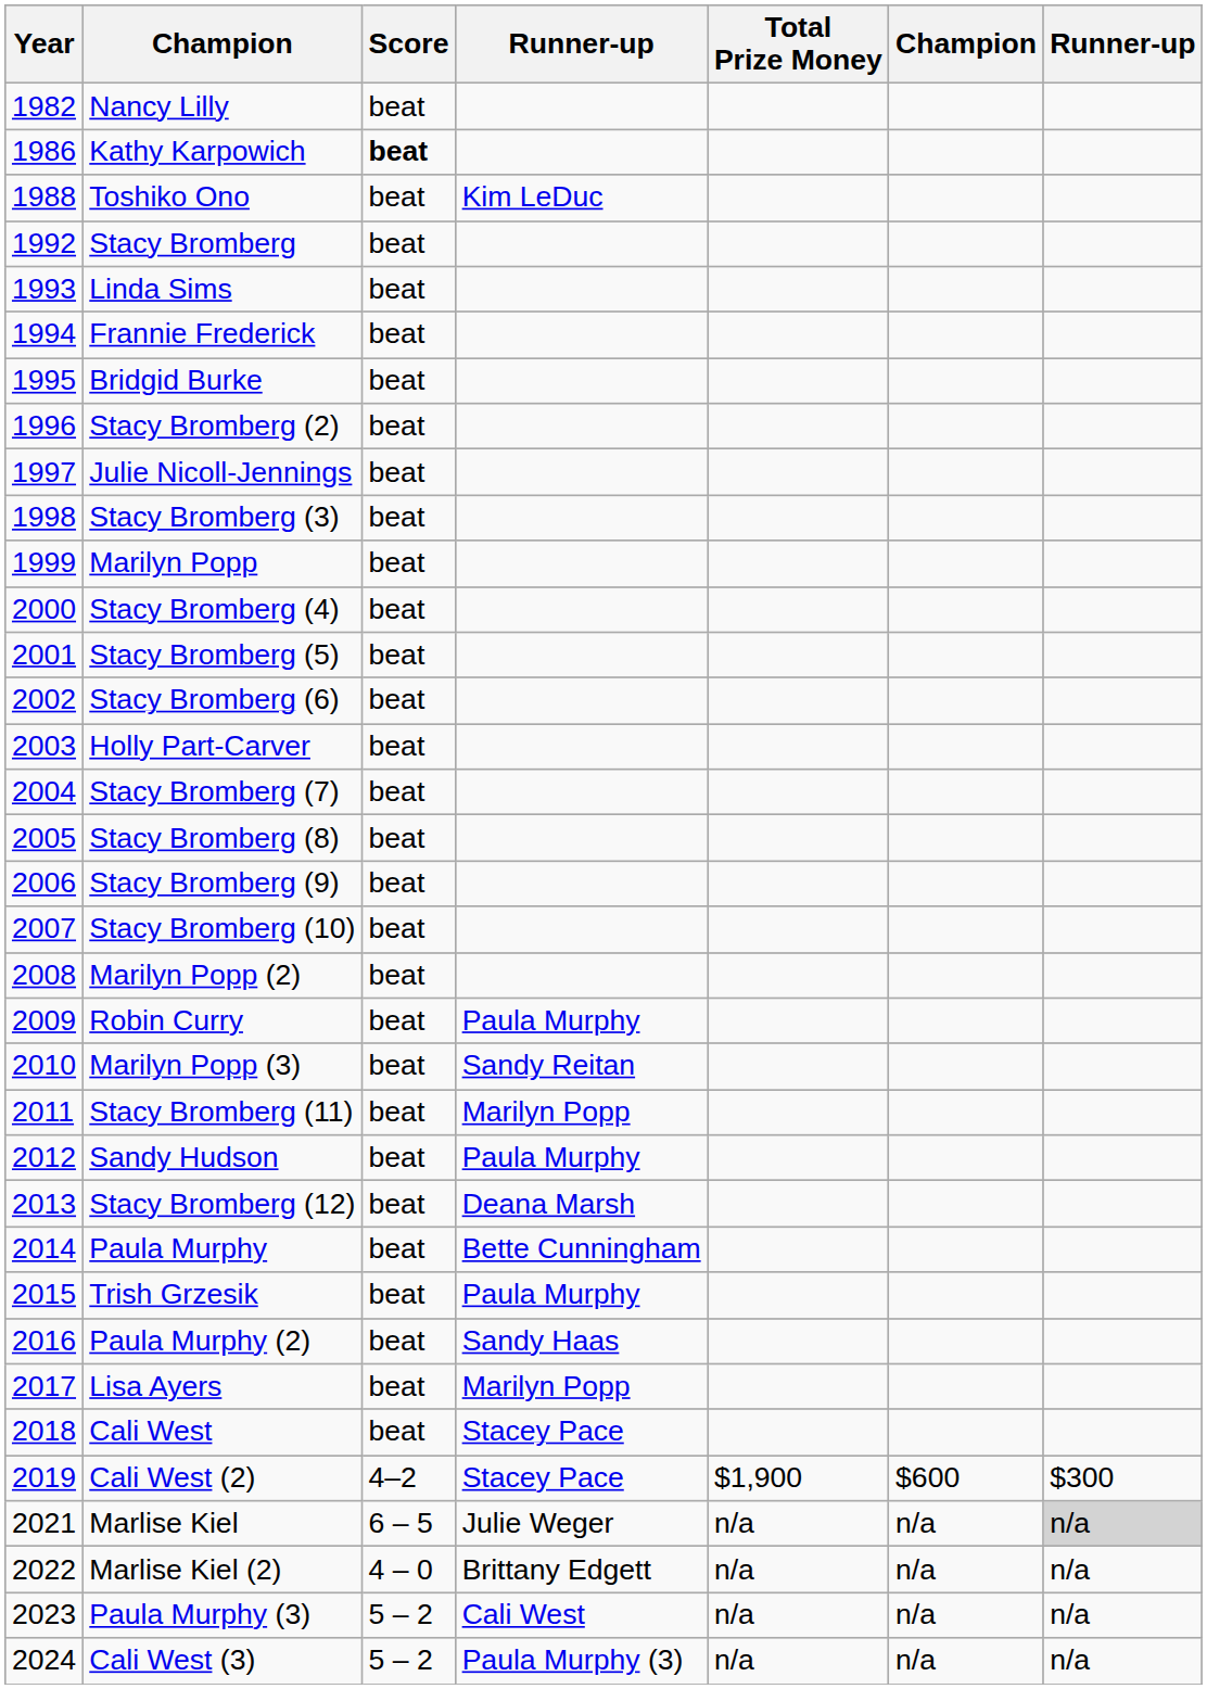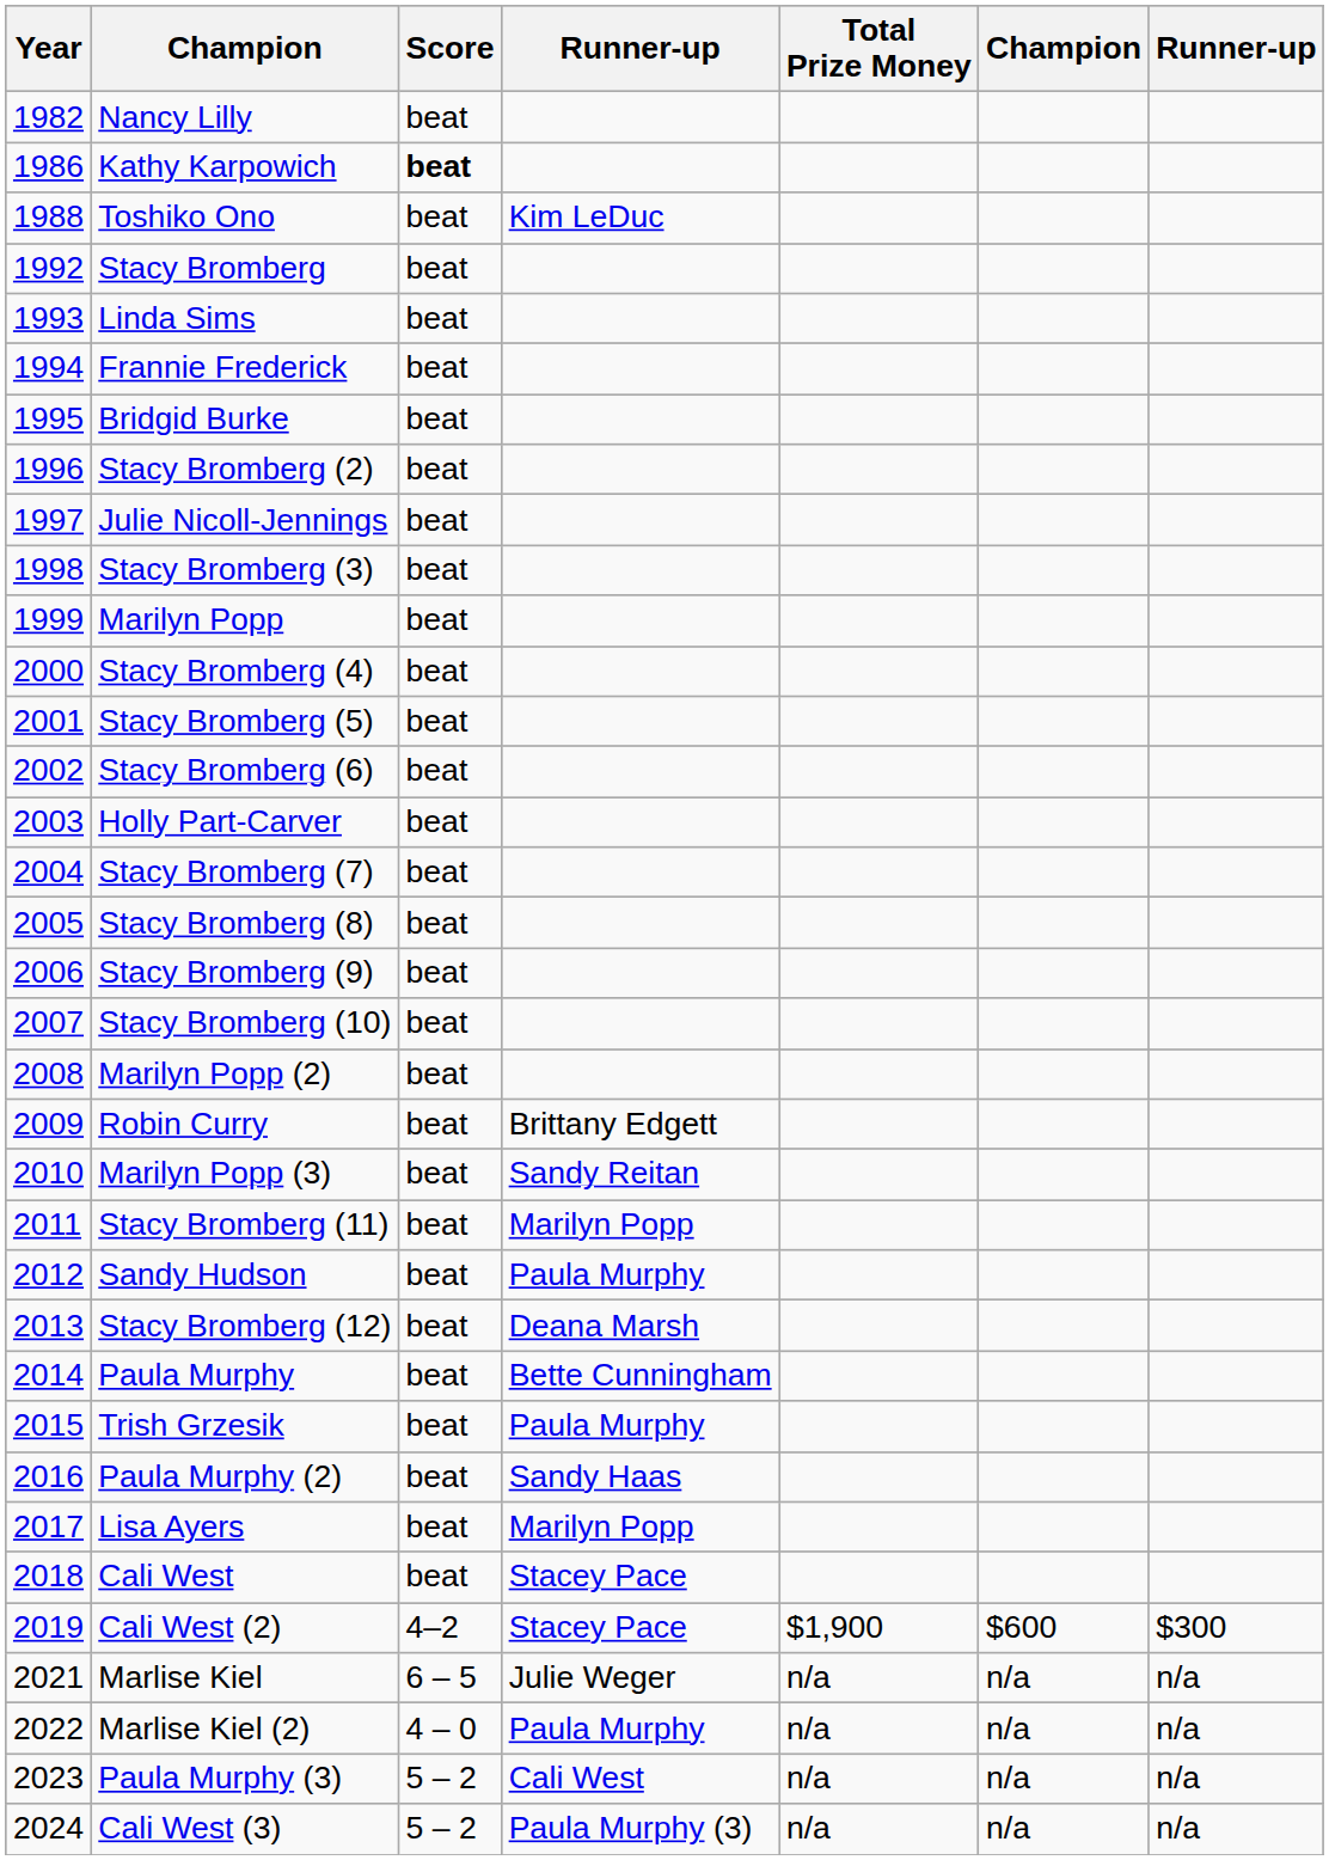Robin Curry | column 4: Paula Murphy -> Brittany Edgett
Marlise Kiel | column 7: lightgrey background -> no background
Marlise Kiel (2) | column 4: Brittany Edgett -> Paula Murphy
